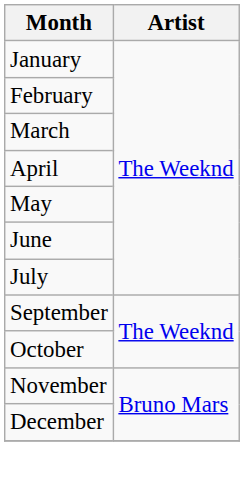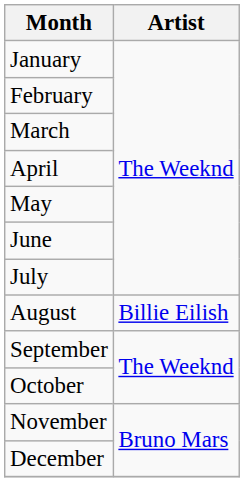+ row: August | Billie Eilish
